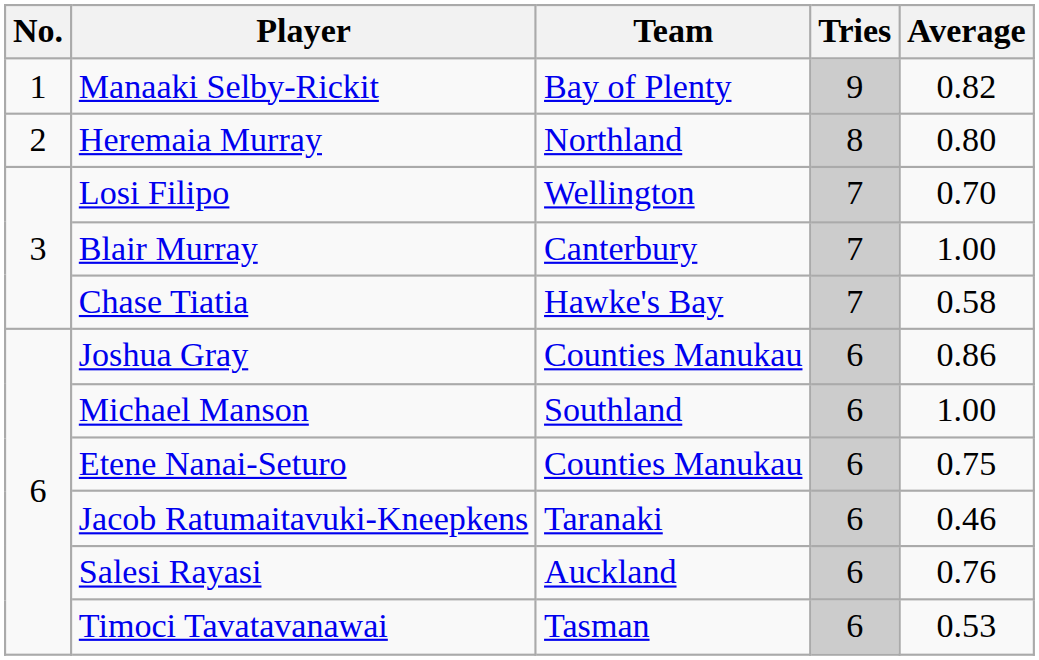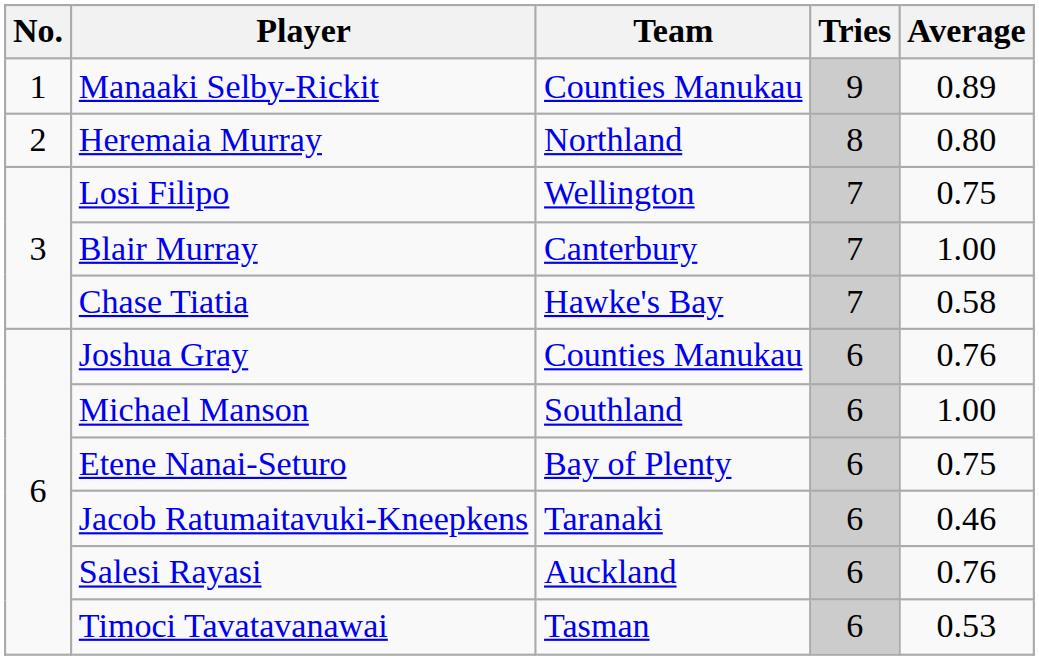Manaaki Selby-Rickit | Team: Bay of Plenty -> Counties Manukau
Manaaki Selby-Rickit | Average: 0.82 -> 0.89
Losi Filipo | Average: 0.70 -> 0.75
Joshua Gray | Average: 0.86 -> 0.76
Etene Nanai-Seturo | Team: Counties Manukau -> Bay of Plenty
